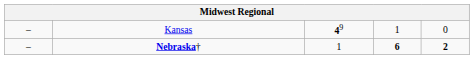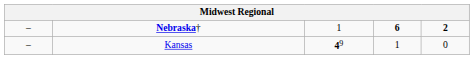rows swapped: Nebraska† <-> Kansas
